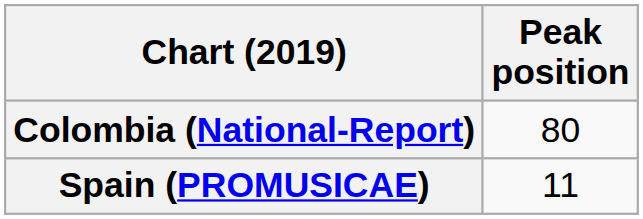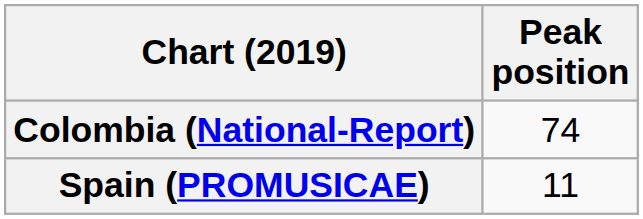Colombia (National-Report) | Peak position: 80 -> 74
